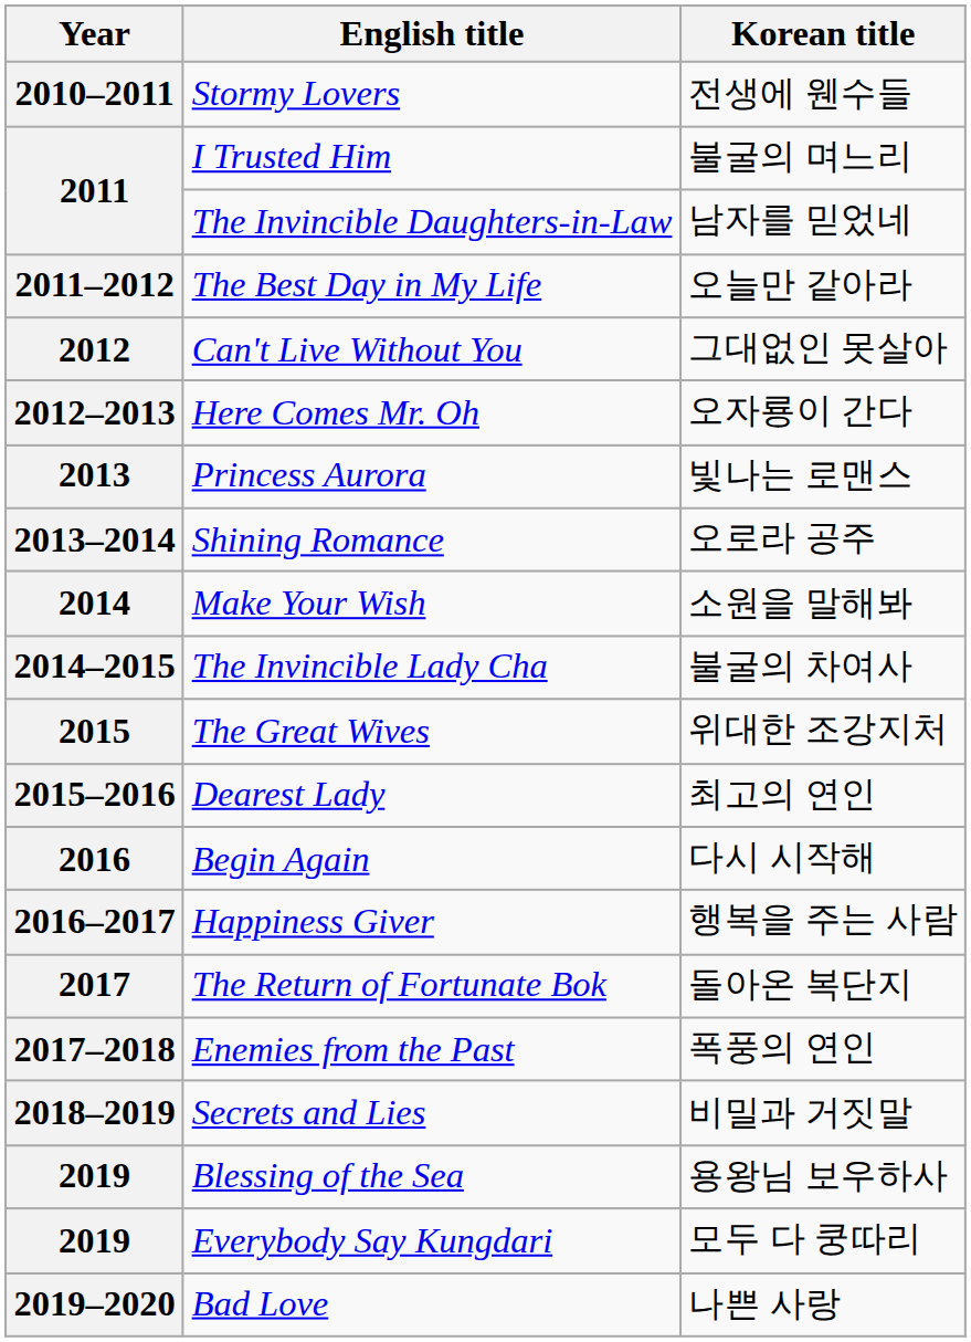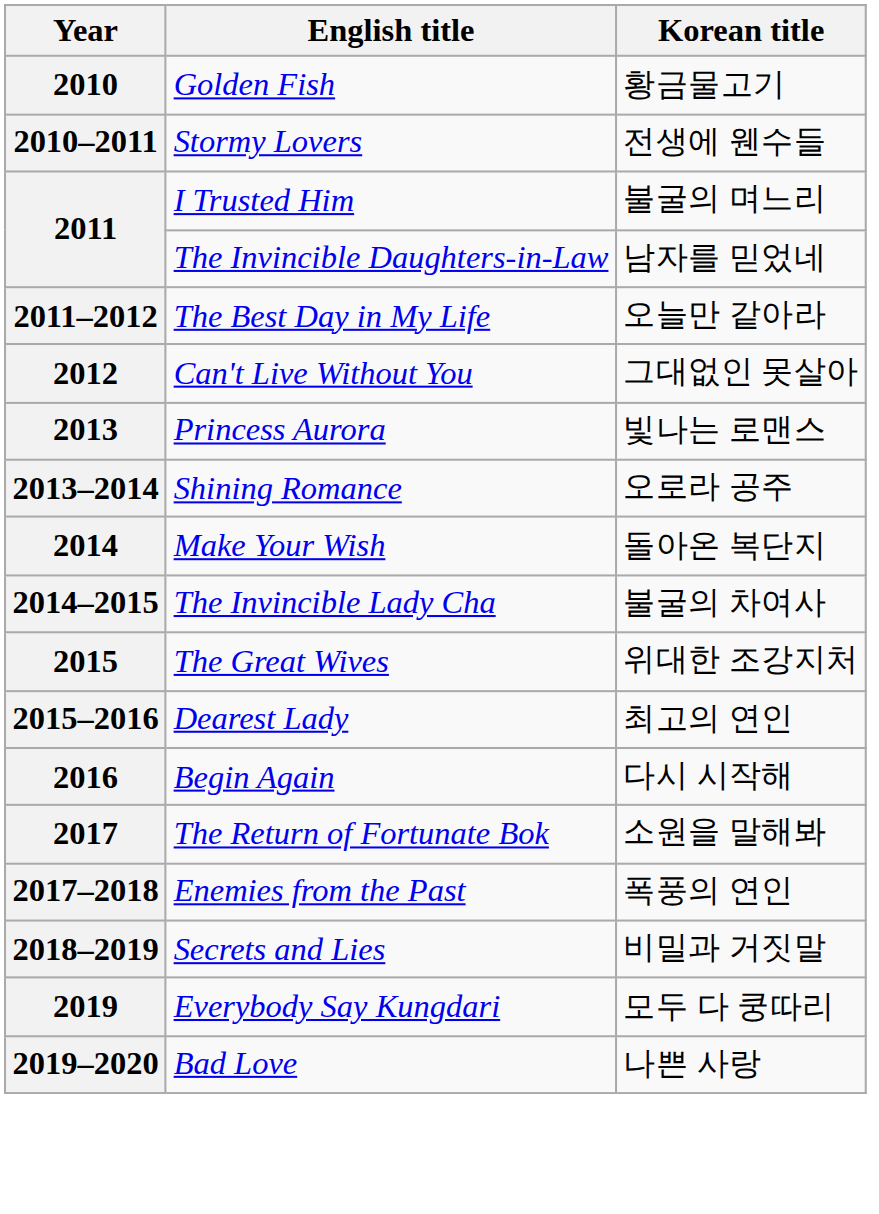+ row: 2010 | Golden Fish | 황금물고기
- row: 2012–2013 | Here Comes Mr. Oh | 오자룡이 간다
2014 | Korean title: 소원을 말해봐 -> 돌아온 복단지
- row: 2016–2017 | Happiness Giver | 행복을 주는 사람
2017 | Korean title: 돌아온 복단지 -> 소원을 말해봐
- row: 2019 | Blessing of the Sea | 용왕님 보우하사
